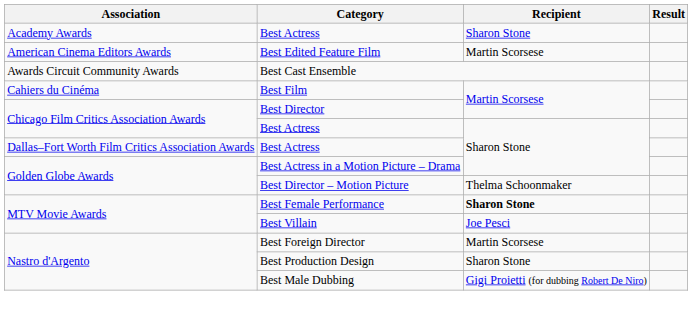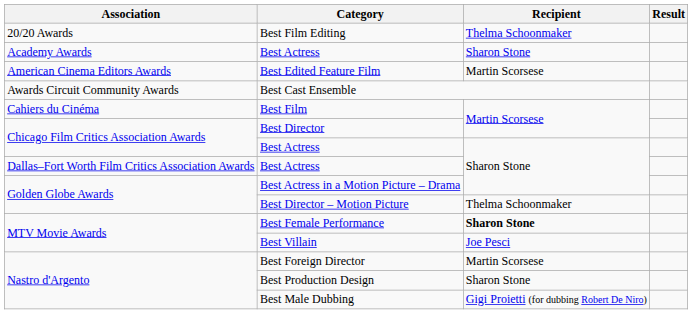+ row: 20/20 Awards | Best Film Editing | Thelma Schoonmaker
